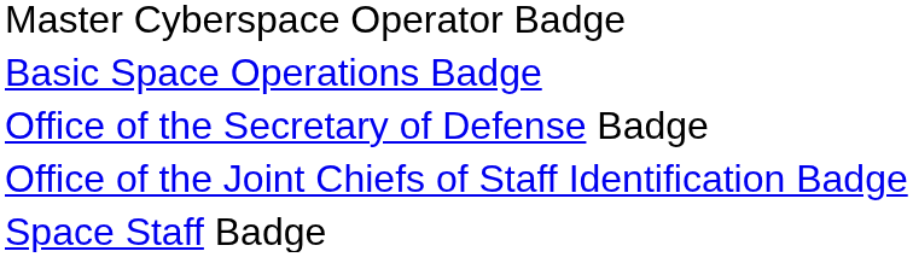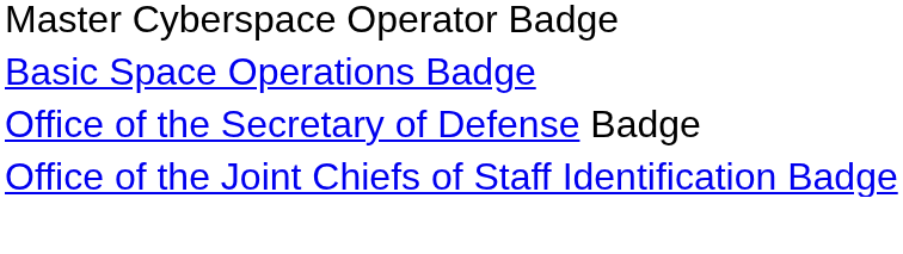- row: Space Staff Badge
